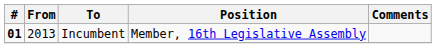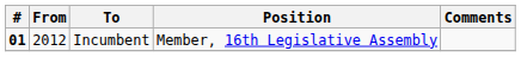Incumbent | From: 2013 -> 2012
